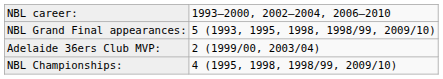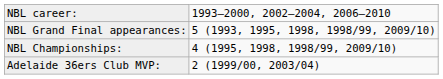rows swapped: NBL Championships: <-> Adelaide 36ers Club MVP:
